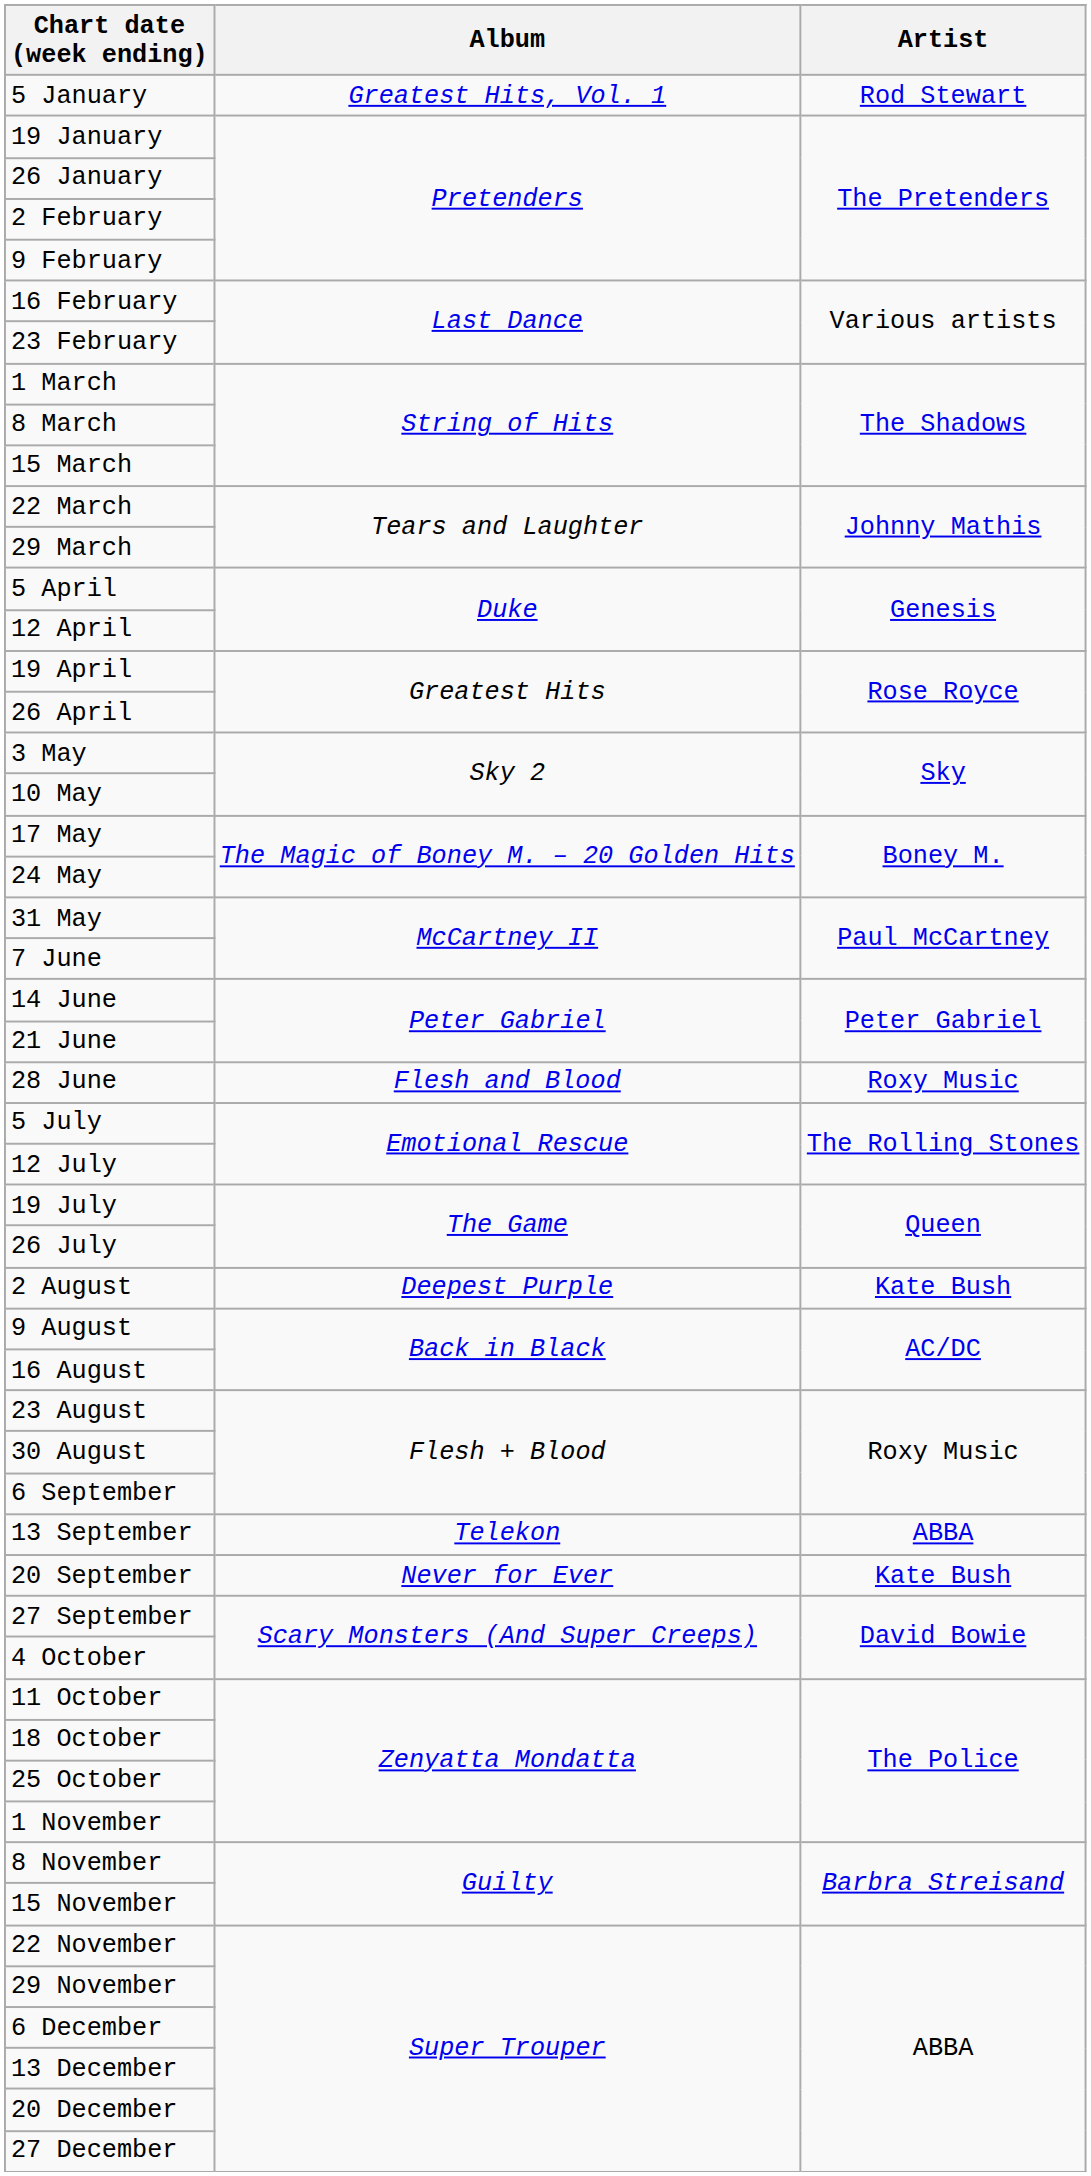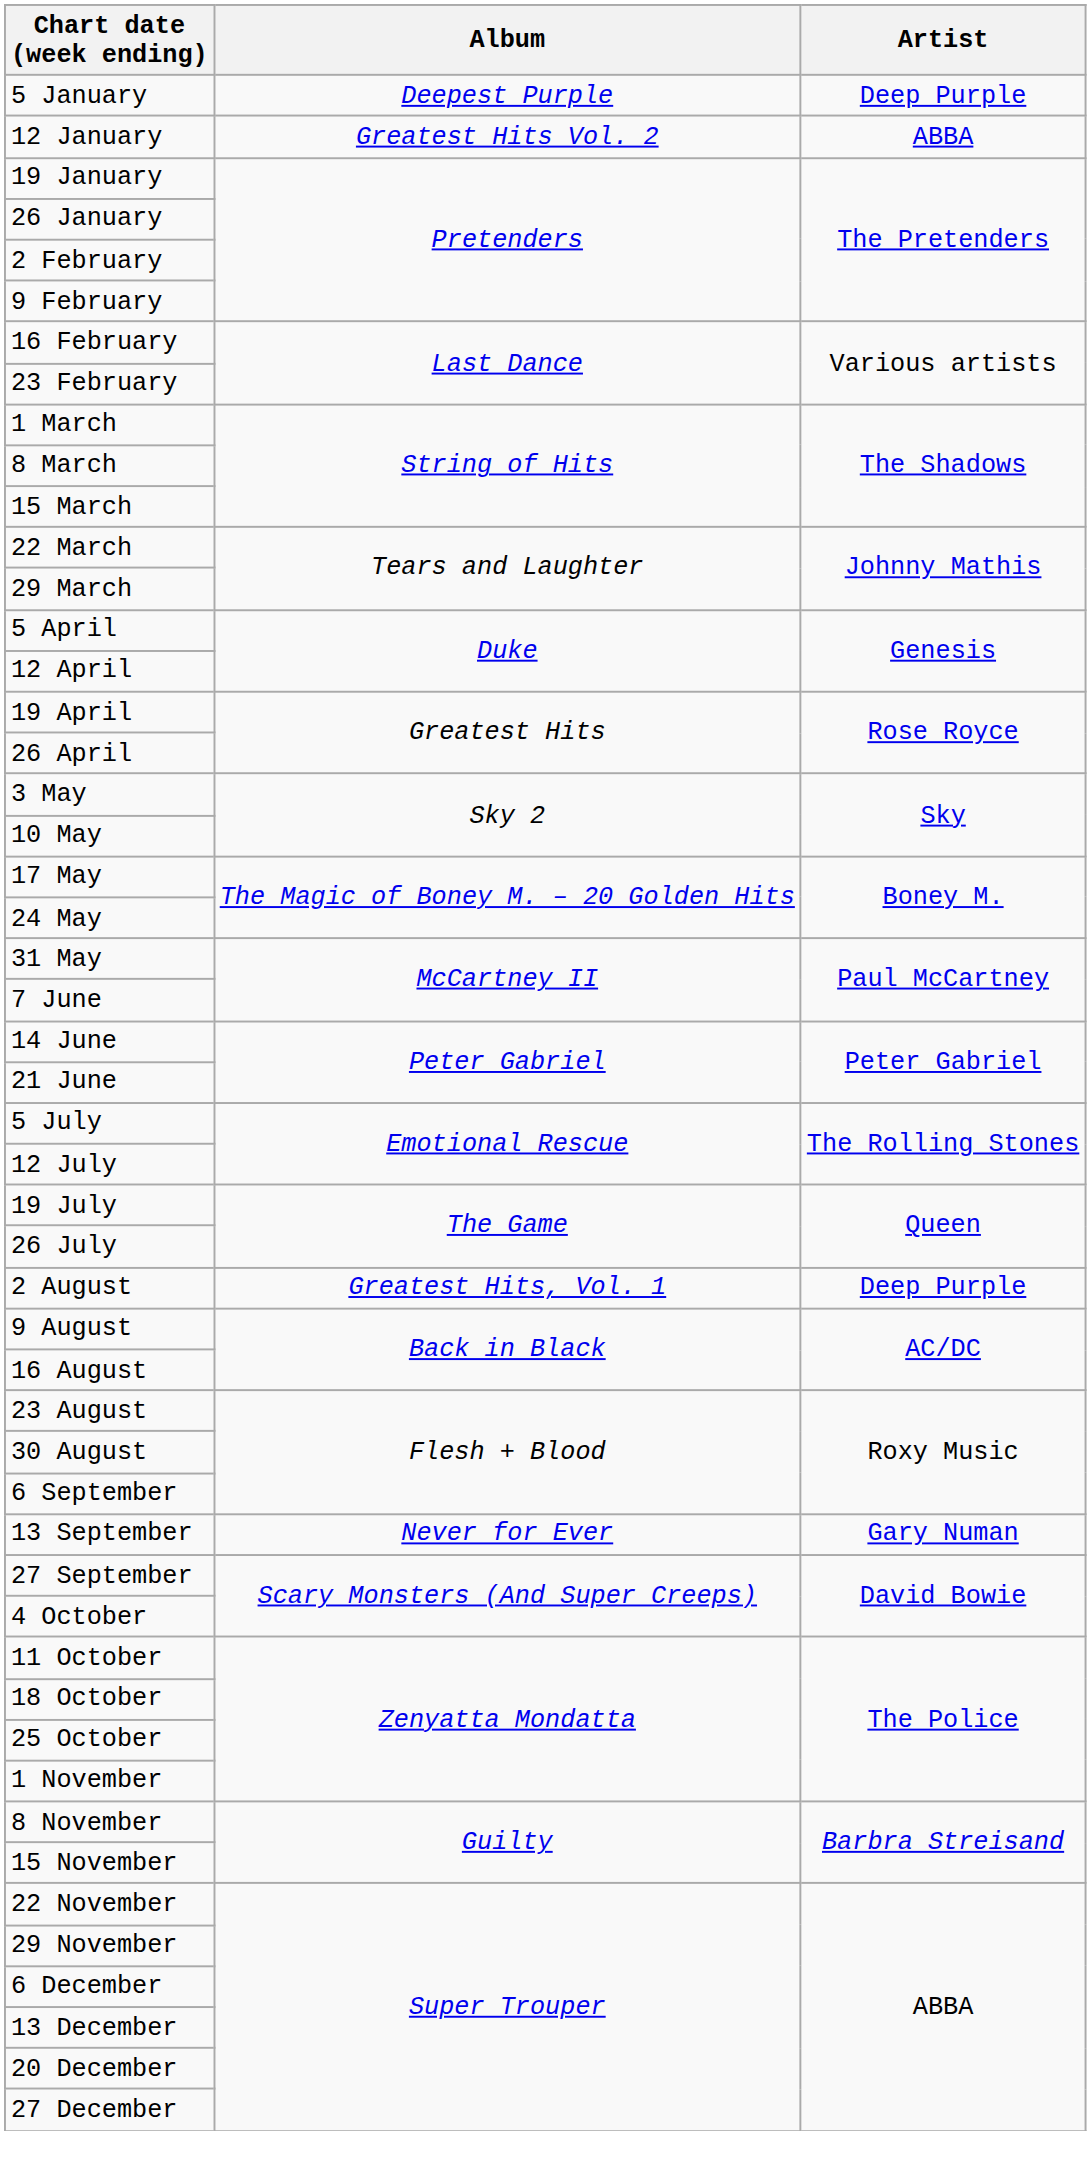5 January | Album: Greatest Hits, Vol. 1 -> Deepest Purple
5 January | Artist: Rod Stewart -> Deep Purple
+ row: 12 January | Greatest Hits Vol. 2 | ABBA
- row: 28 June | Flesh and Blood | Roxy Music
2 August | Album: Deepest Purple -> Greatest Hits, Vol. 1
2 August | Artist: Kate Bush -> Deep Purple
13 September | Album: Telekon -> Never for Ever
13 September | Artist: ABBA -> Gary Numan
- row: 20 September | Never for Ever | Kate Bush
